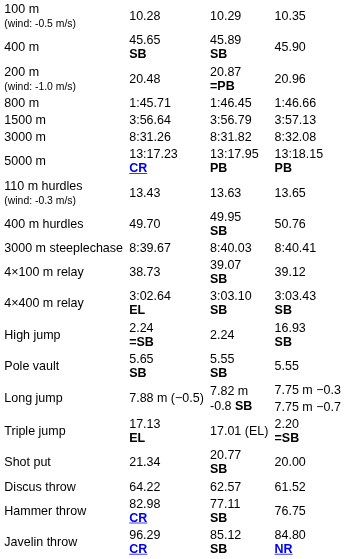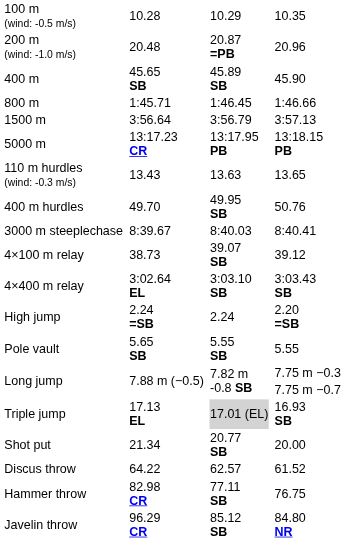rows swapped: 200 m (wind: -1.0 m/s) <-> 400 m
- row: 3000 m | 8:31.26 | 8:31.82 | 8:32.08
High jump | column 7: 16.93 SB -> 2.20 =SB
Triple jump | column 5: no background -> lightgrey background
Triple jump | column 7: 2.20 =SB -> 16.93 SB
